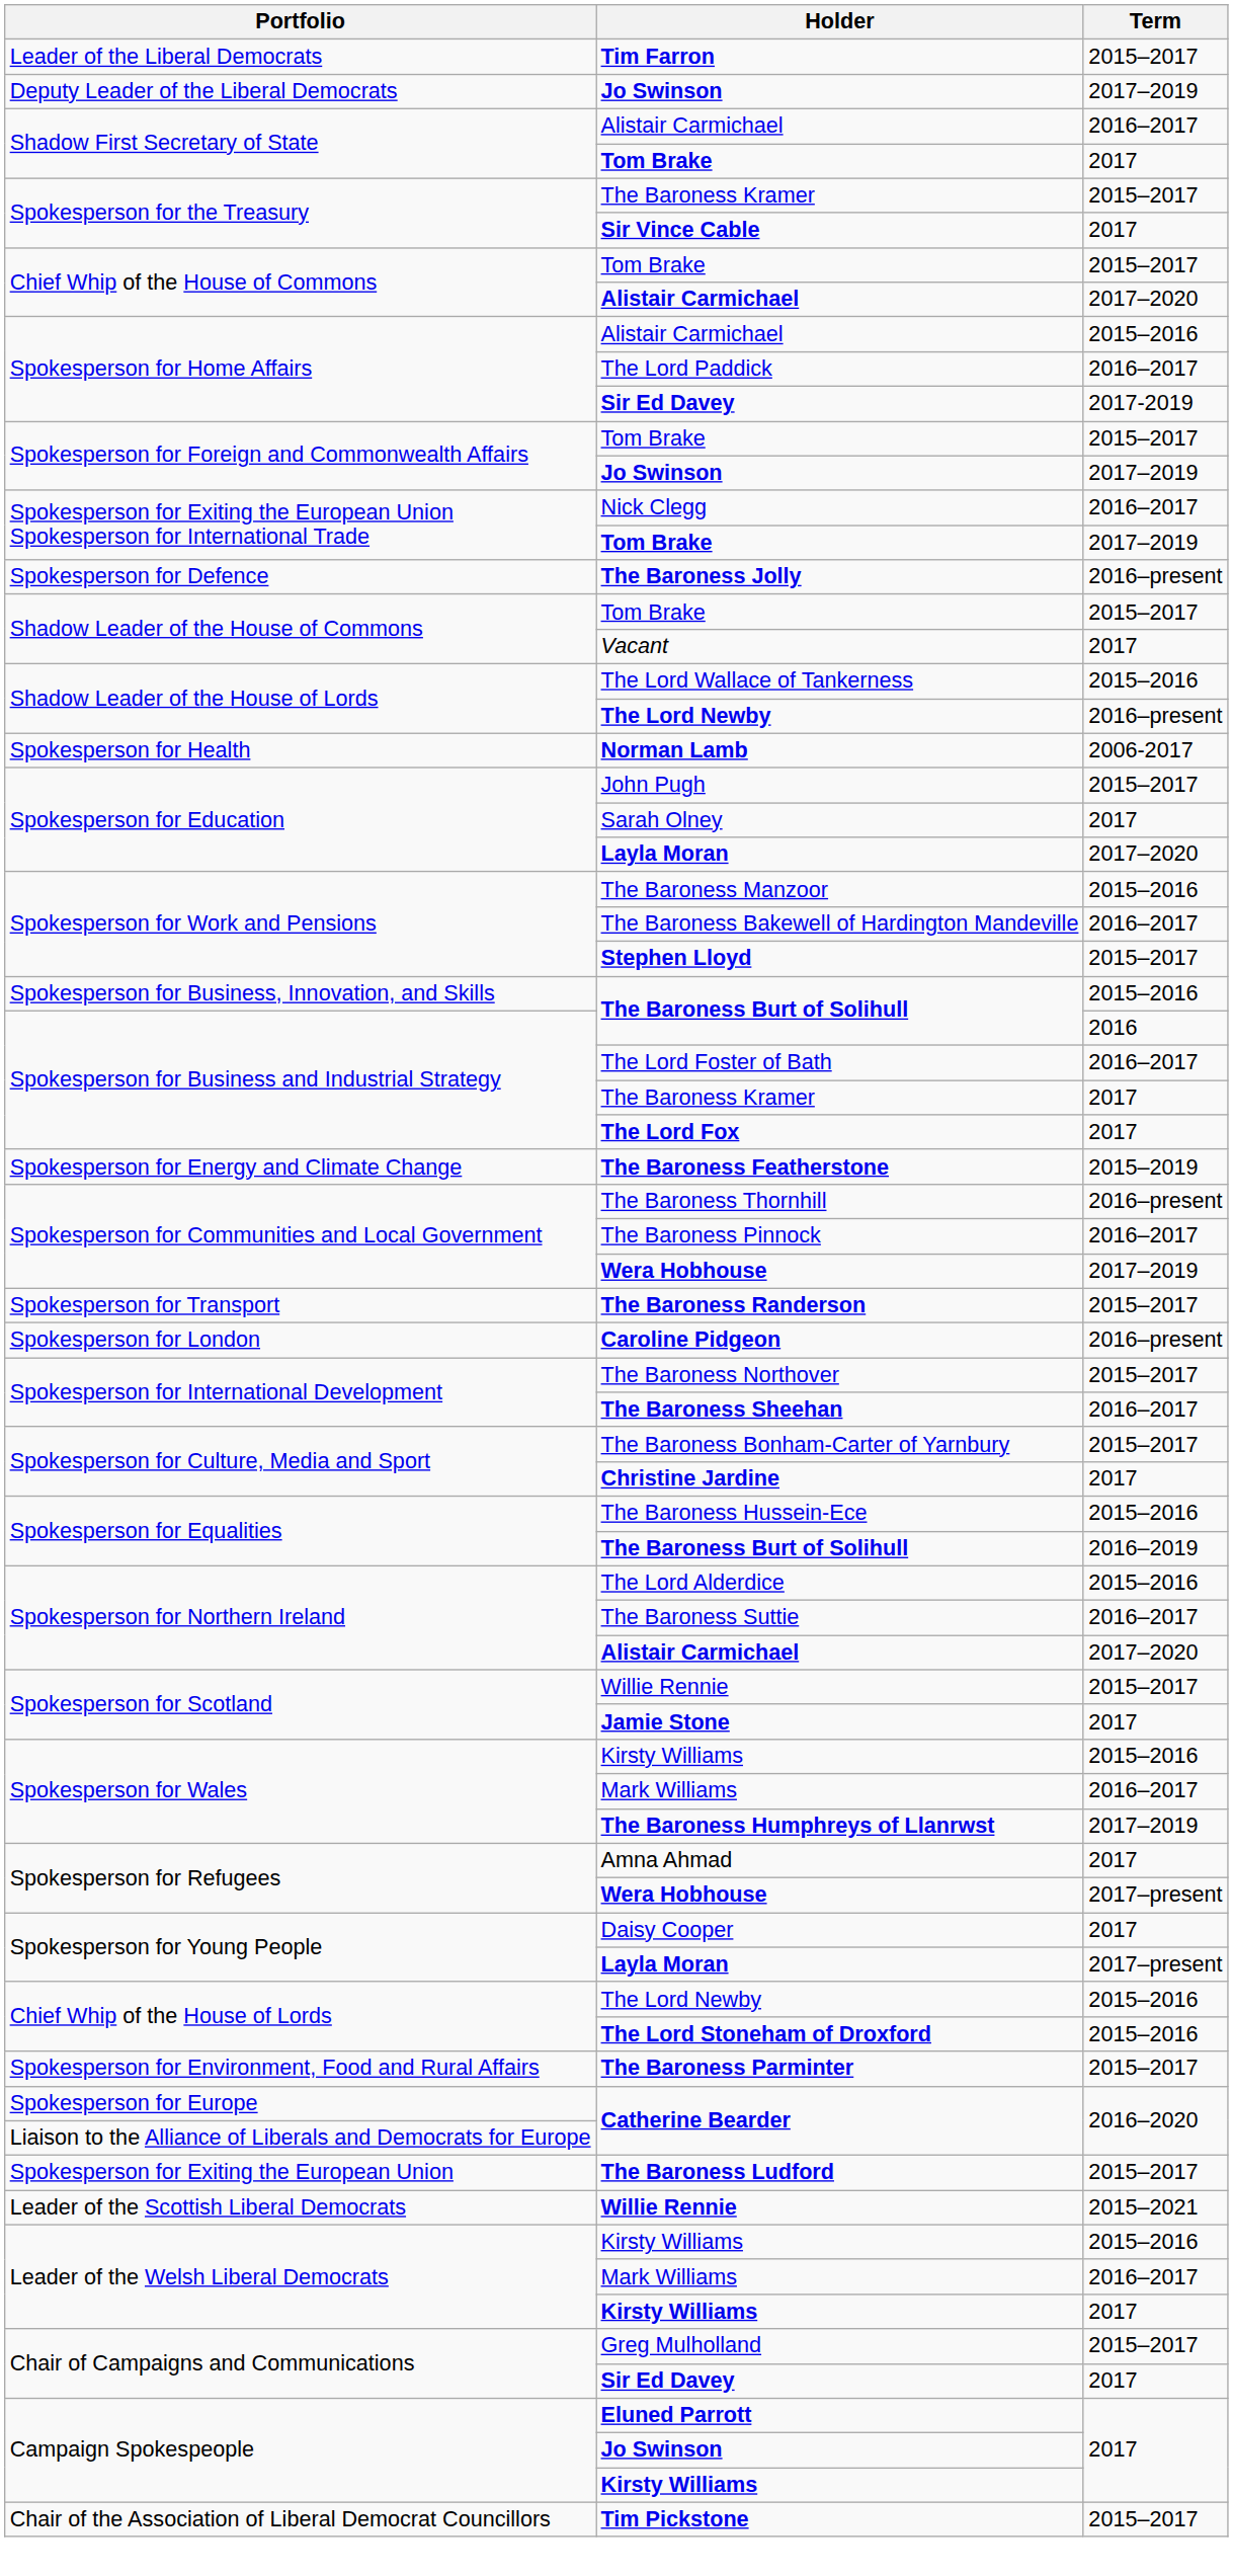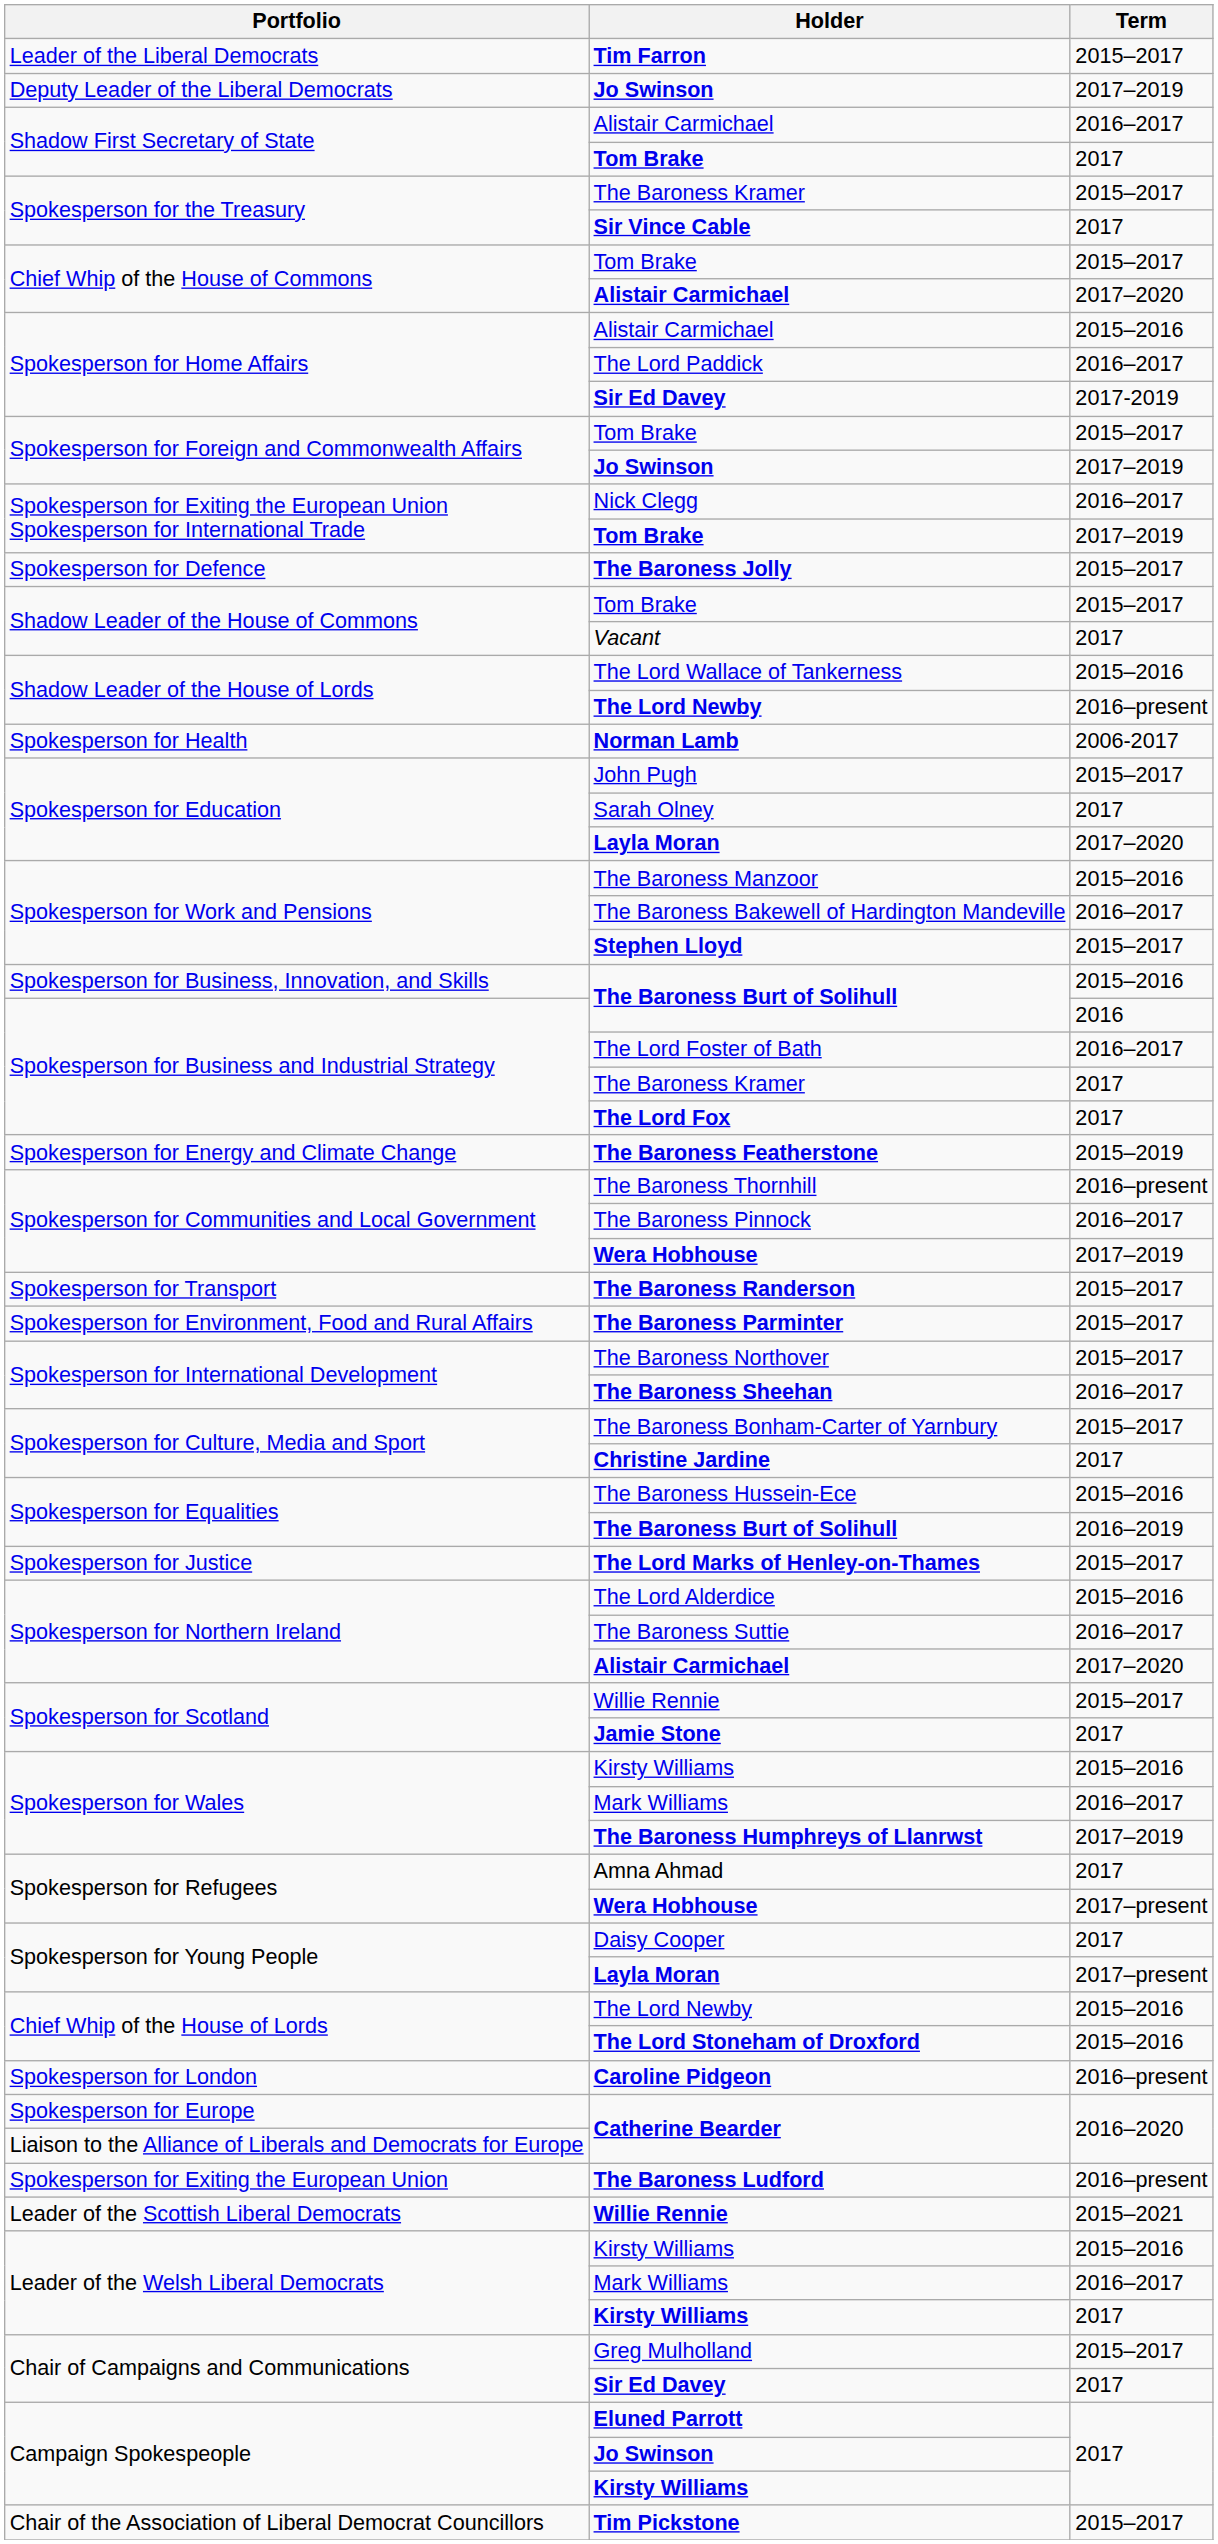The Baroness Jolly | Term: 2016–present -> 2015–2017
rows swapped: The Baroness Parminter <-> Caroline Pidgeon
+ row: Spokesperson for Justice | The Lord Marks of Henley-on-Thames | 2015–2017
The Baroness Ludford | Term: 2015–2017 -> 2016–present
